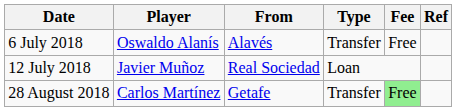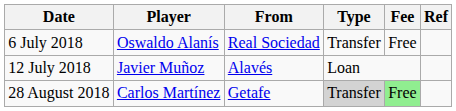6 July 2018 | From: Alavés -> Real Sociedad
12 July 2018 | From: Real Sociedad -> Alavés
28 August 2018 | Type: no background -> lightgrey background
